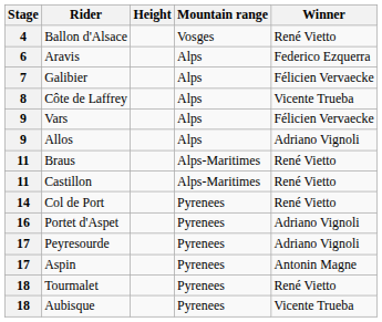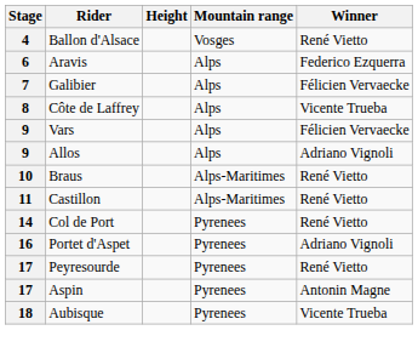Braus | Stage: 11 -> 10
Peyresourde | Winner: Adriano Vignoli -> René Vietto
- row: 18 | Tourmalet | Pyrenees | René Vietto
